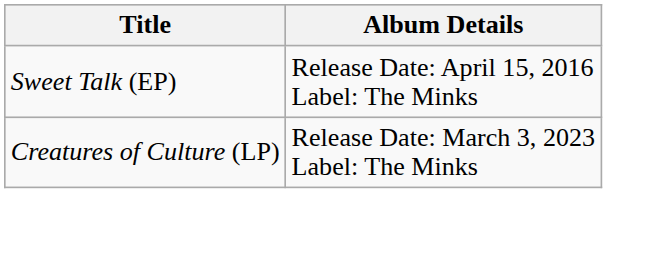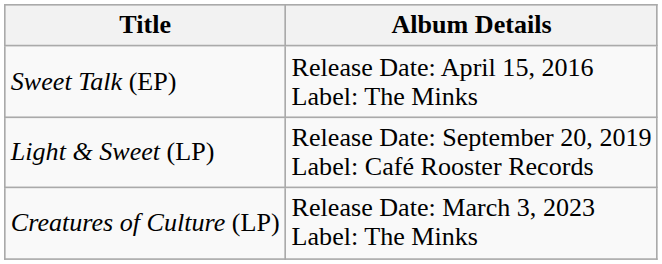+ row: Light & Sweet (LP) | Release Date: September 20, 2019 Label: Café Rooster Records
